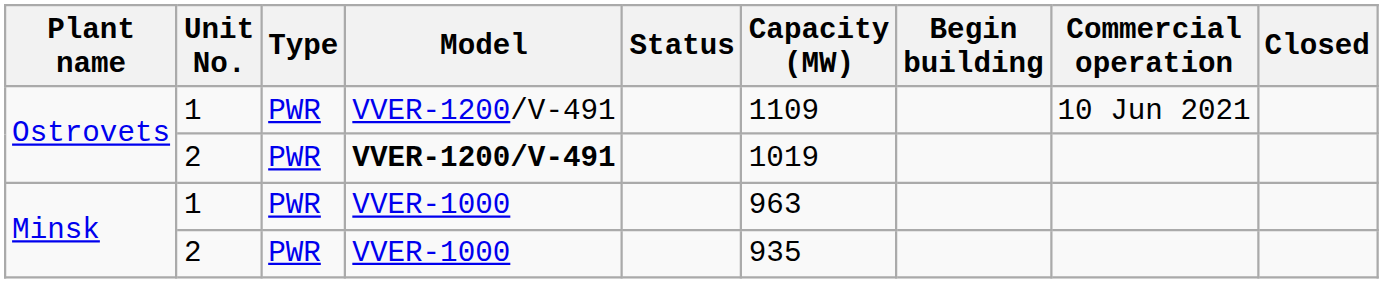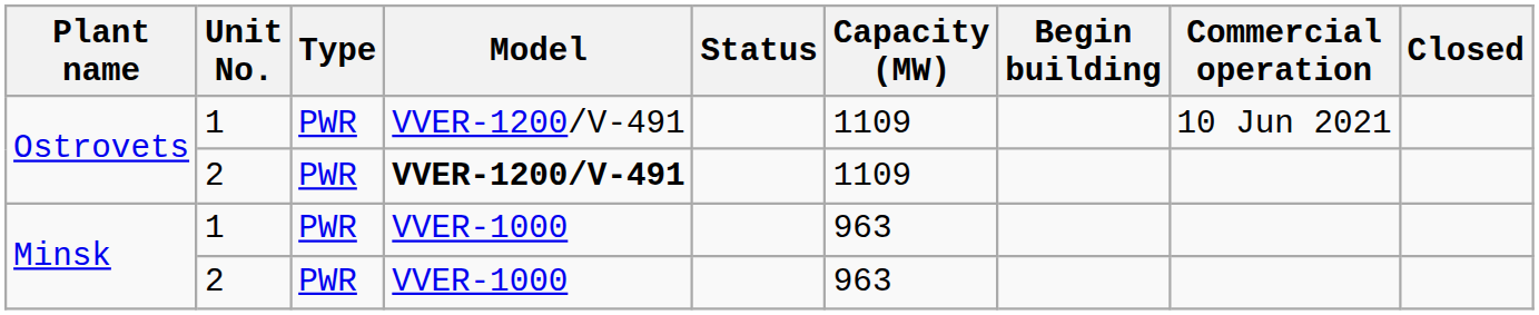Ostrovets / 2 | Capacity (MW): 1019 -> 1109
Minsk / 2 | Capacity (MW): 935 -> 963
